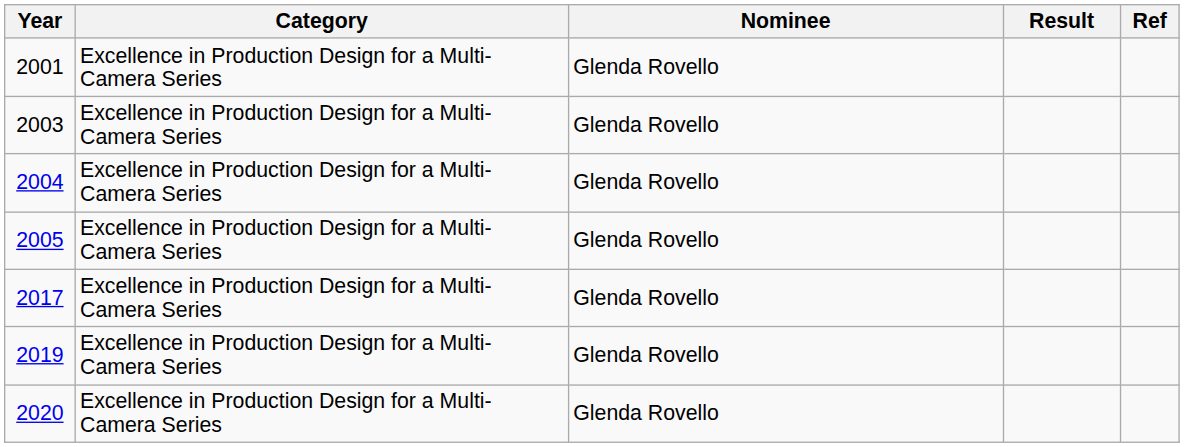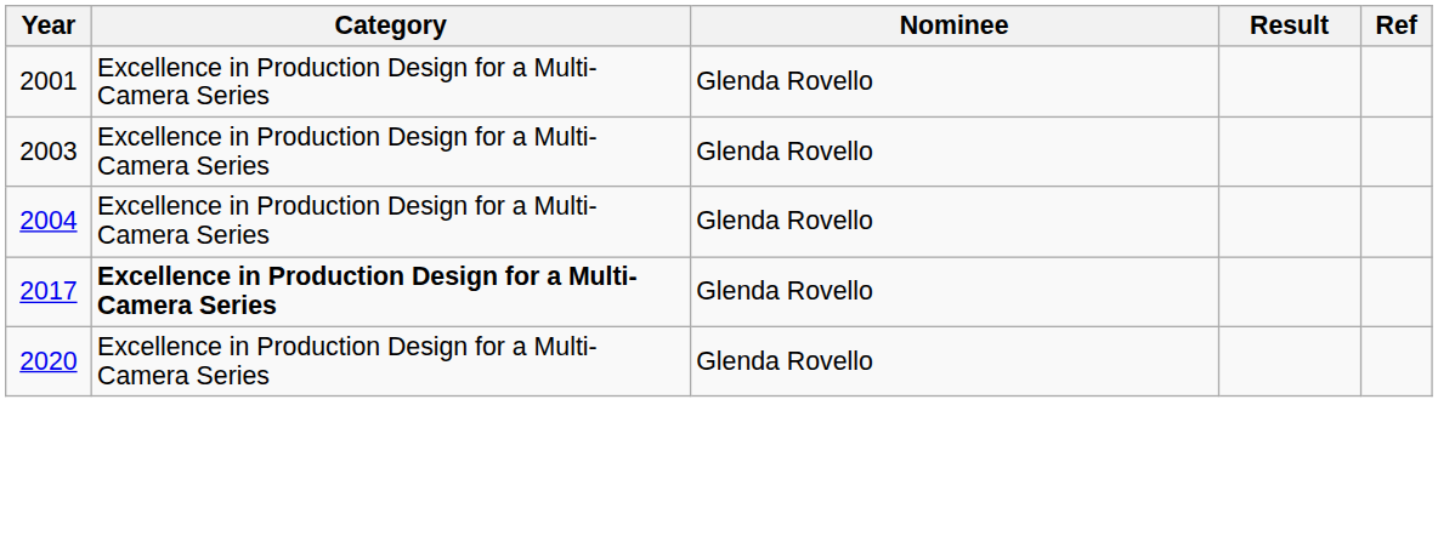- row: 2005 | Excellence in Production Design for a Multi-Camera Series | Glenda Rovello
2017 | Category: normal -> bold
- row: 2019 | Excellence in Production Design for a Multi-Camera Series | Glenda Rovello
